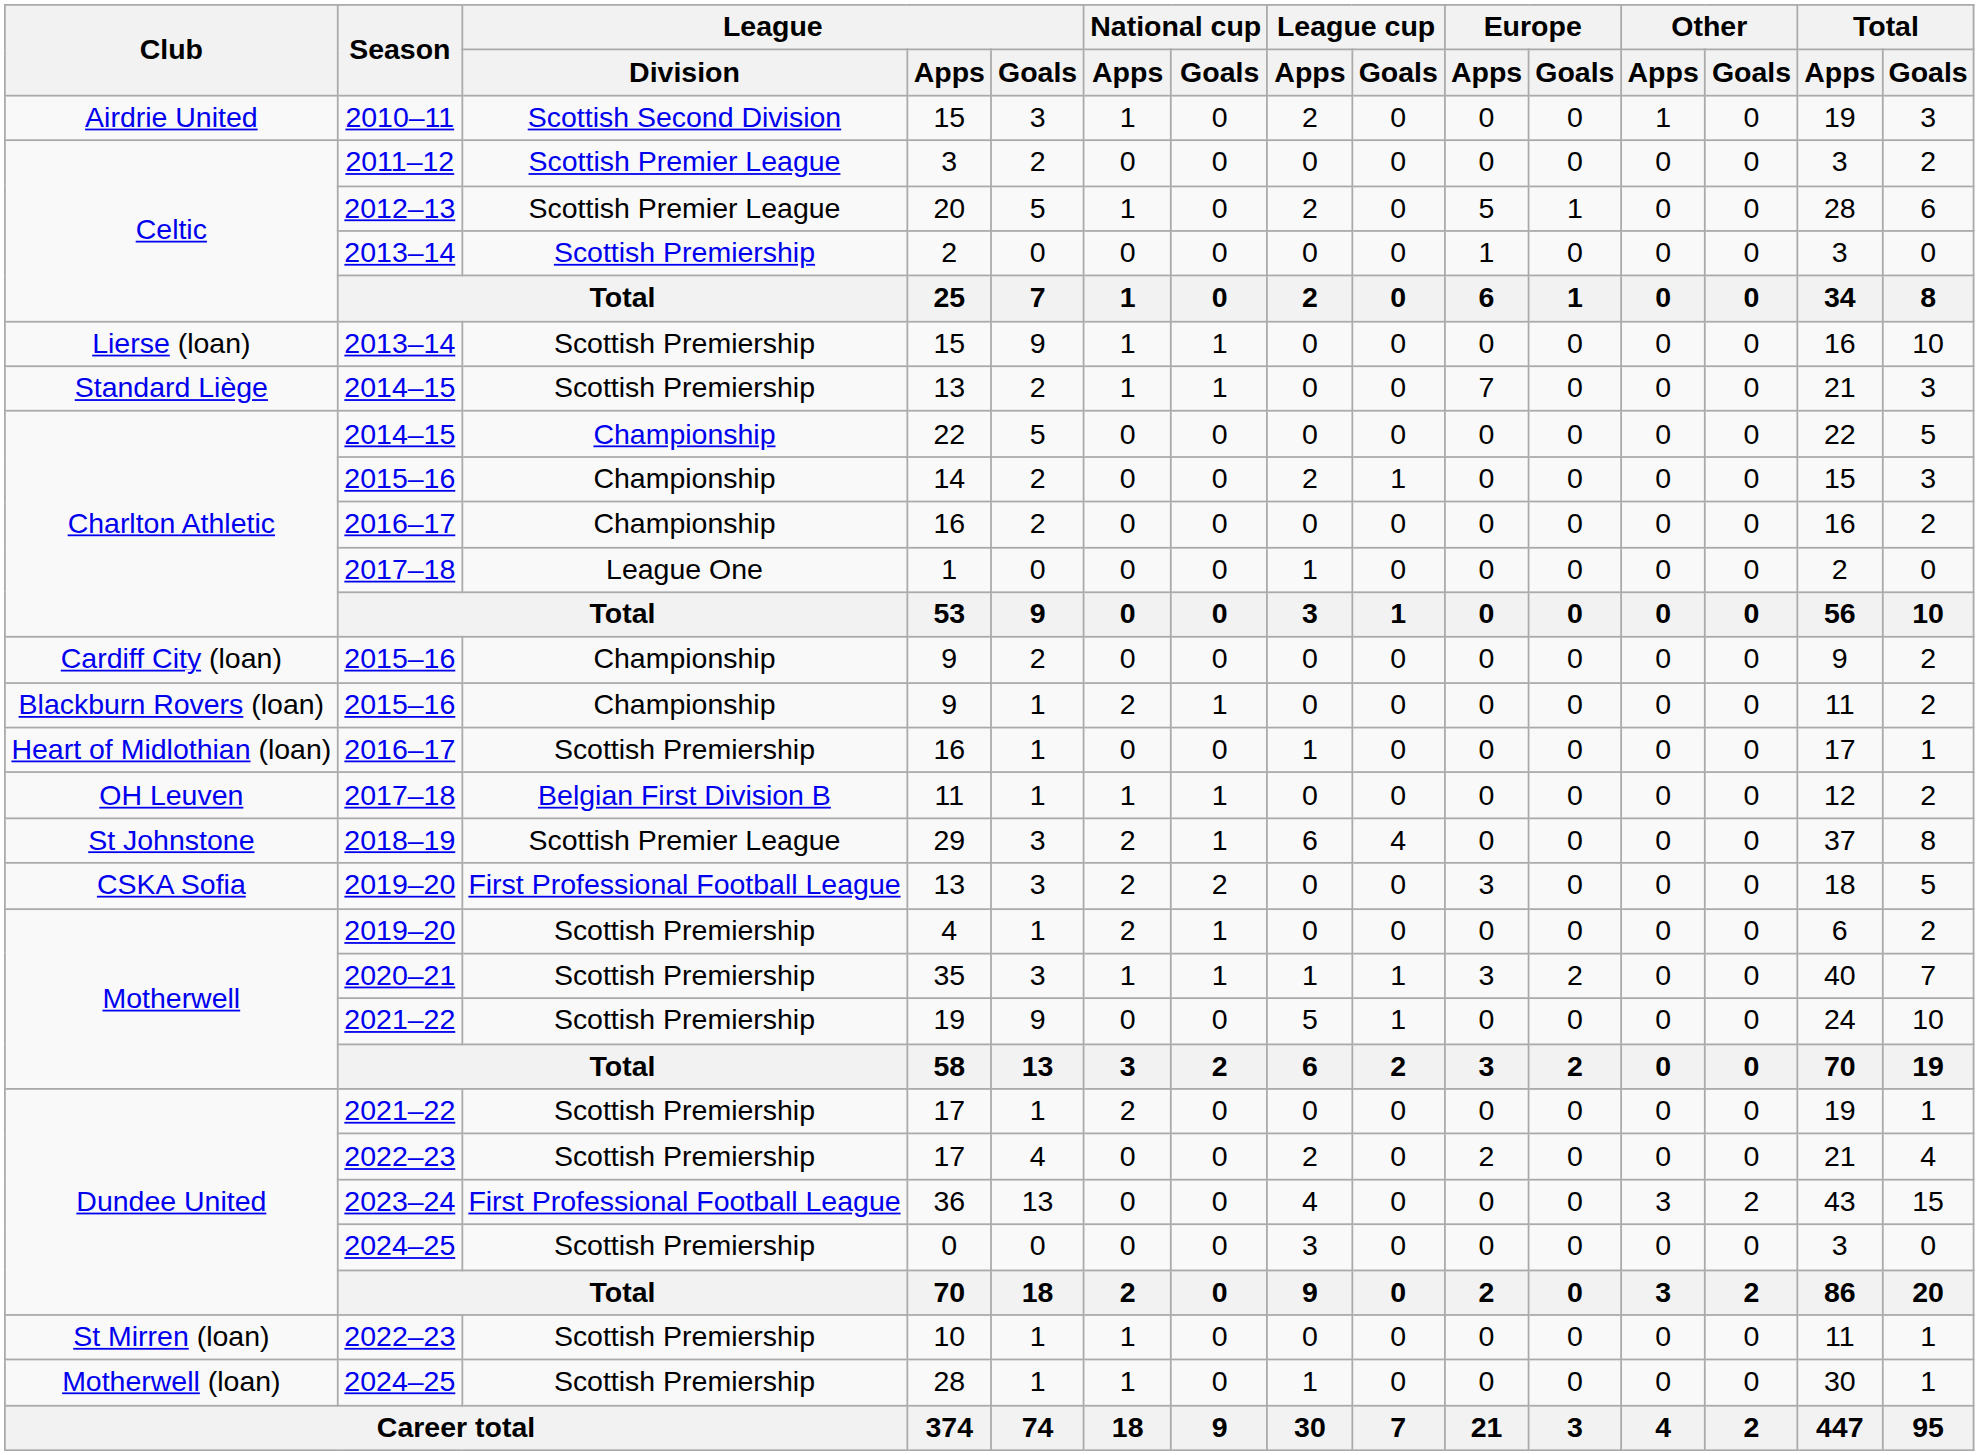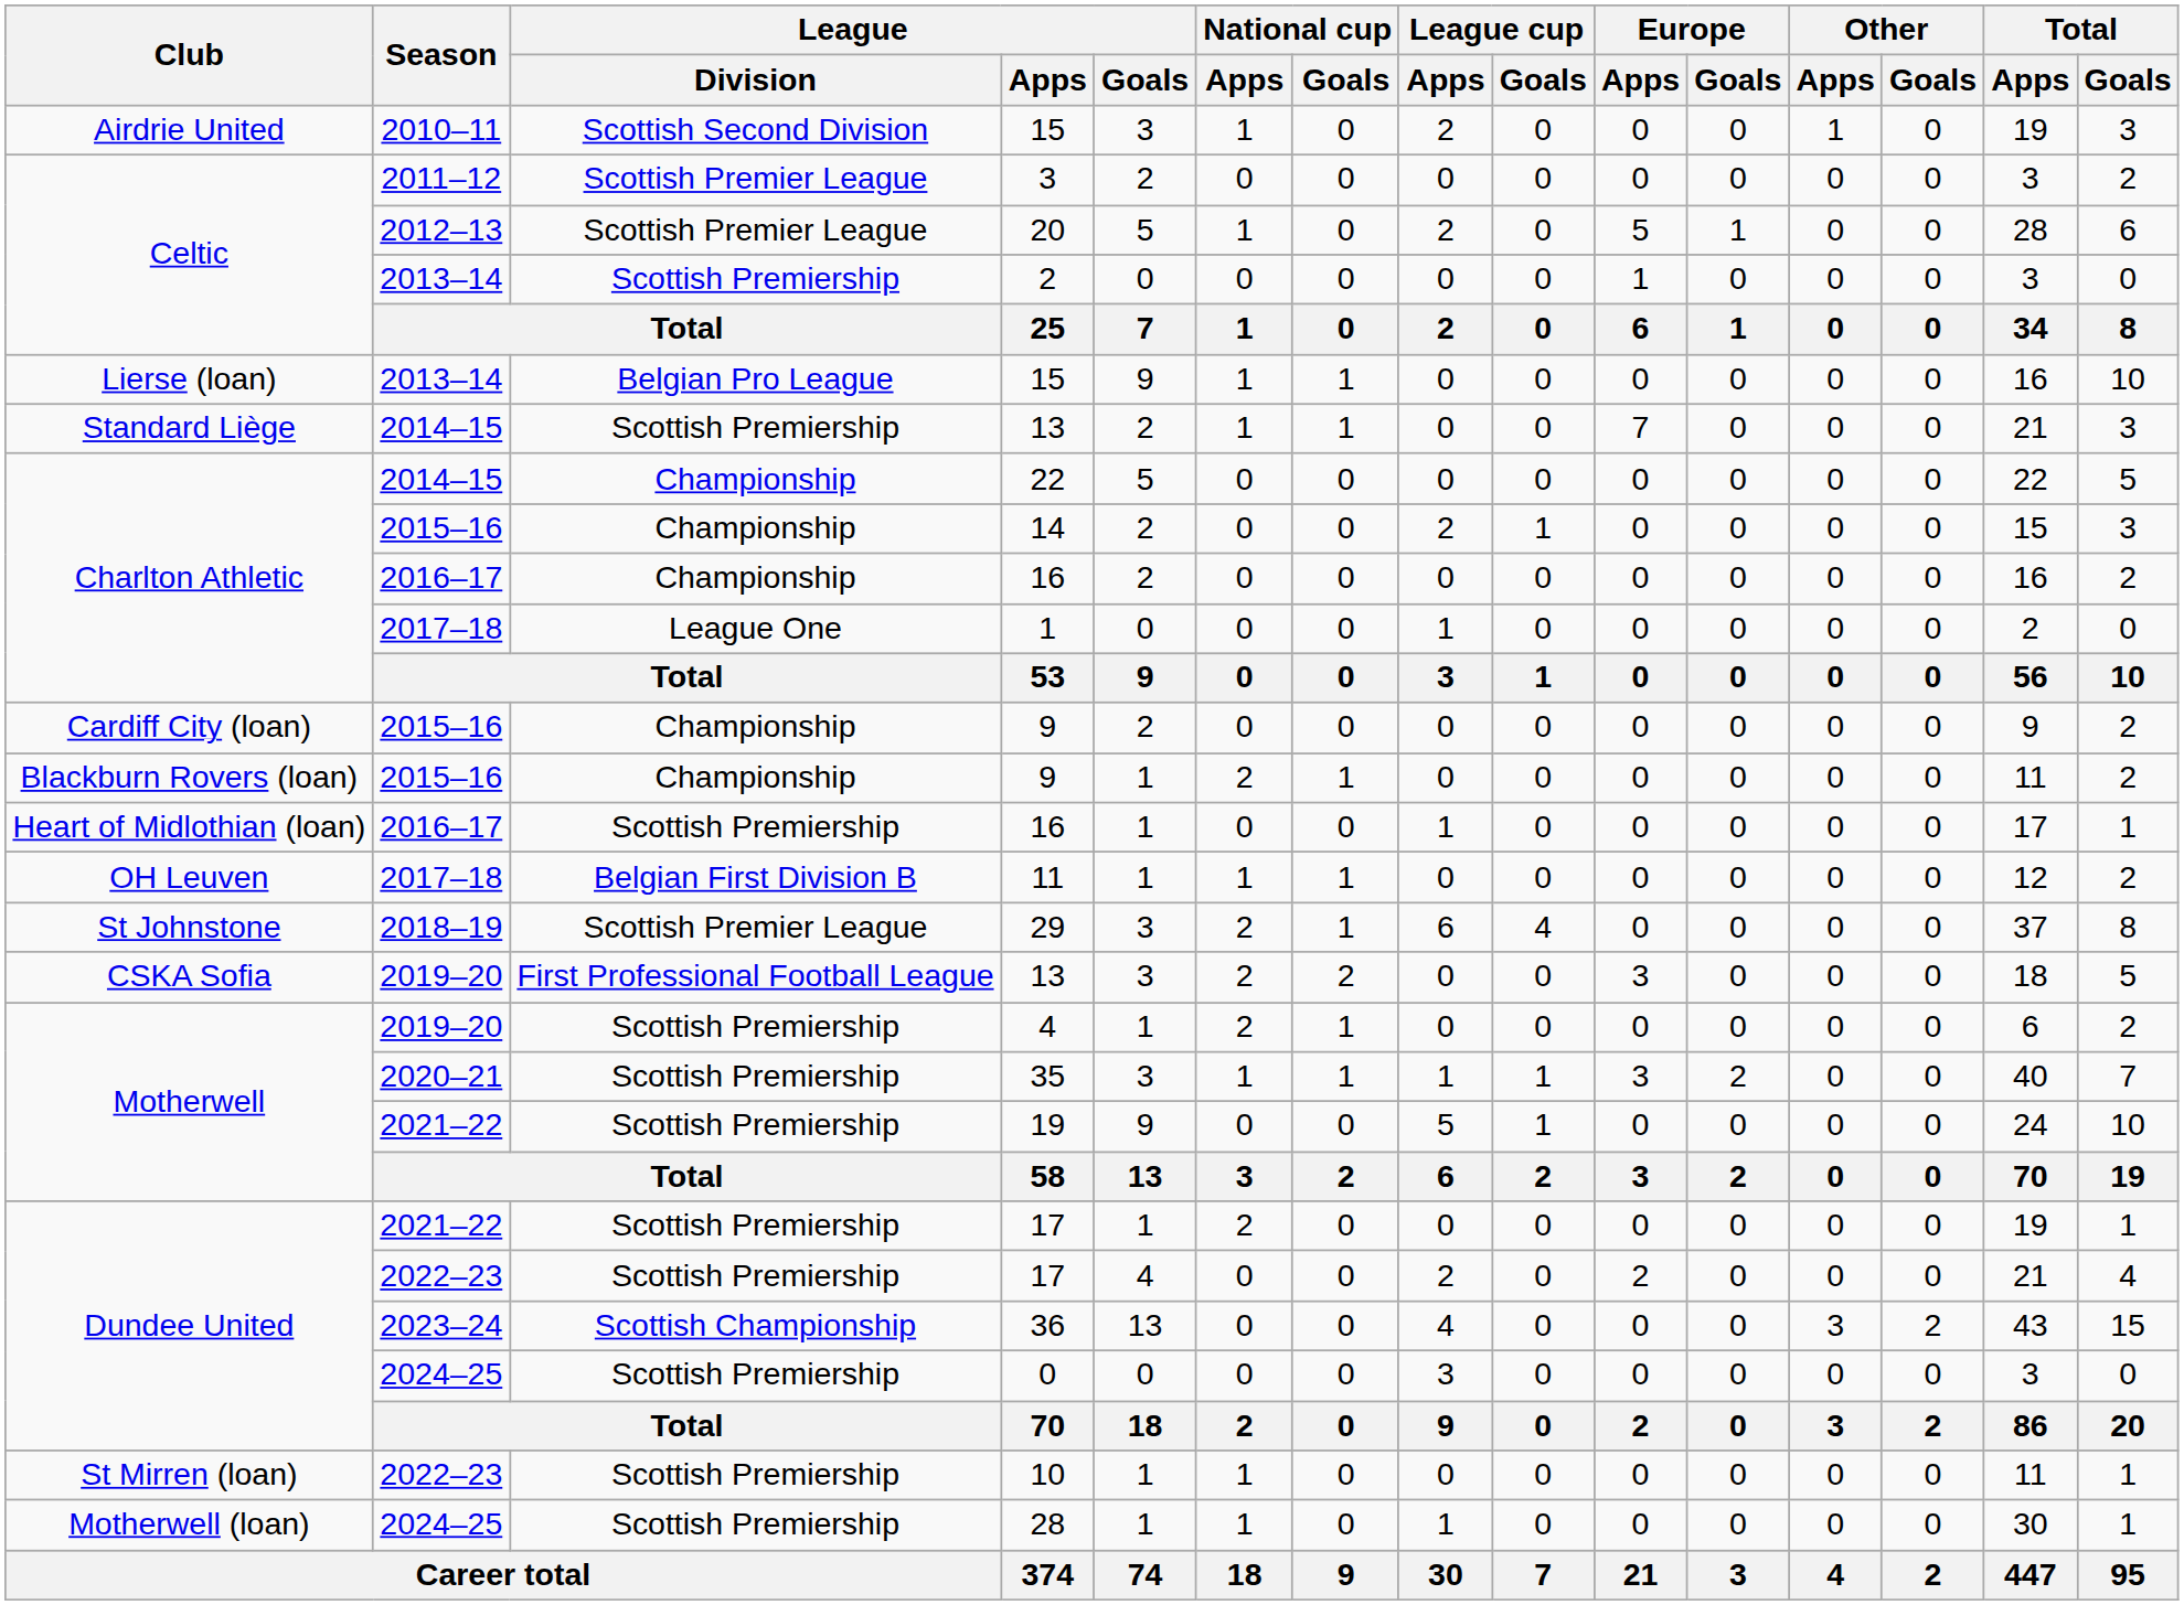Lierse (loan) / 15 | League / Division: Scottish Premiership -> Belgian Pro League
36 | League / Division: First Professional Football League -> Scottish Championship
